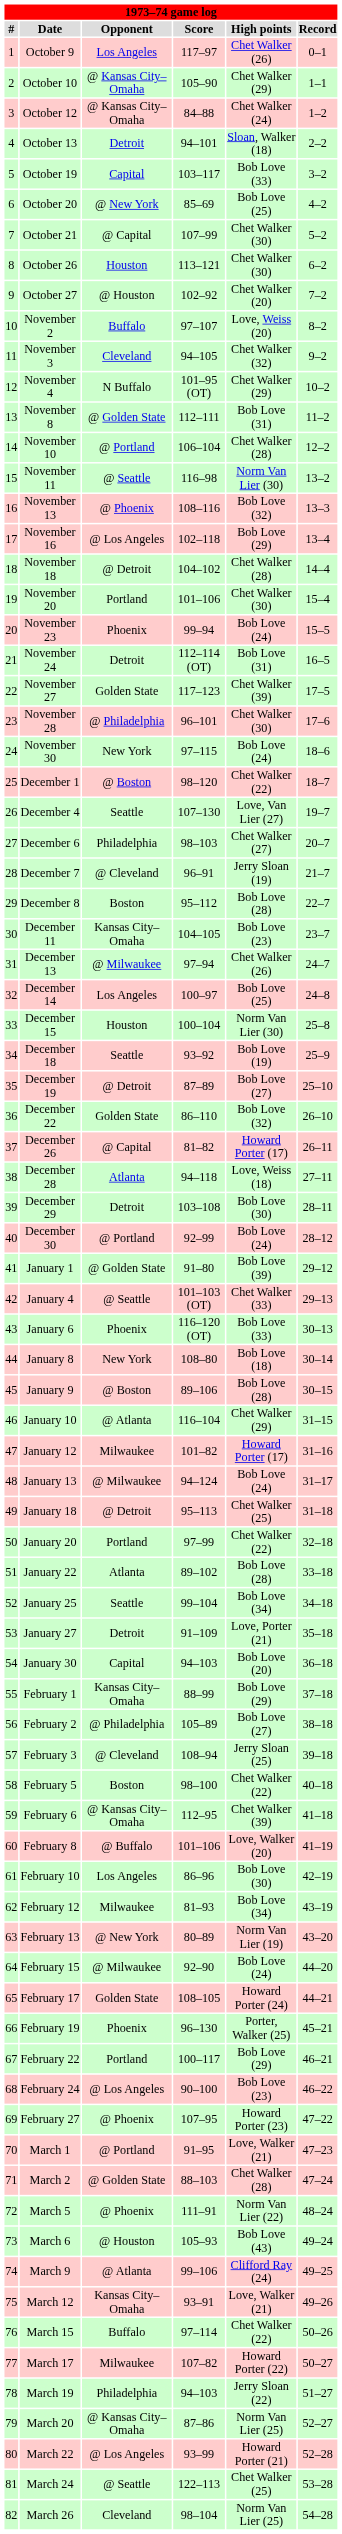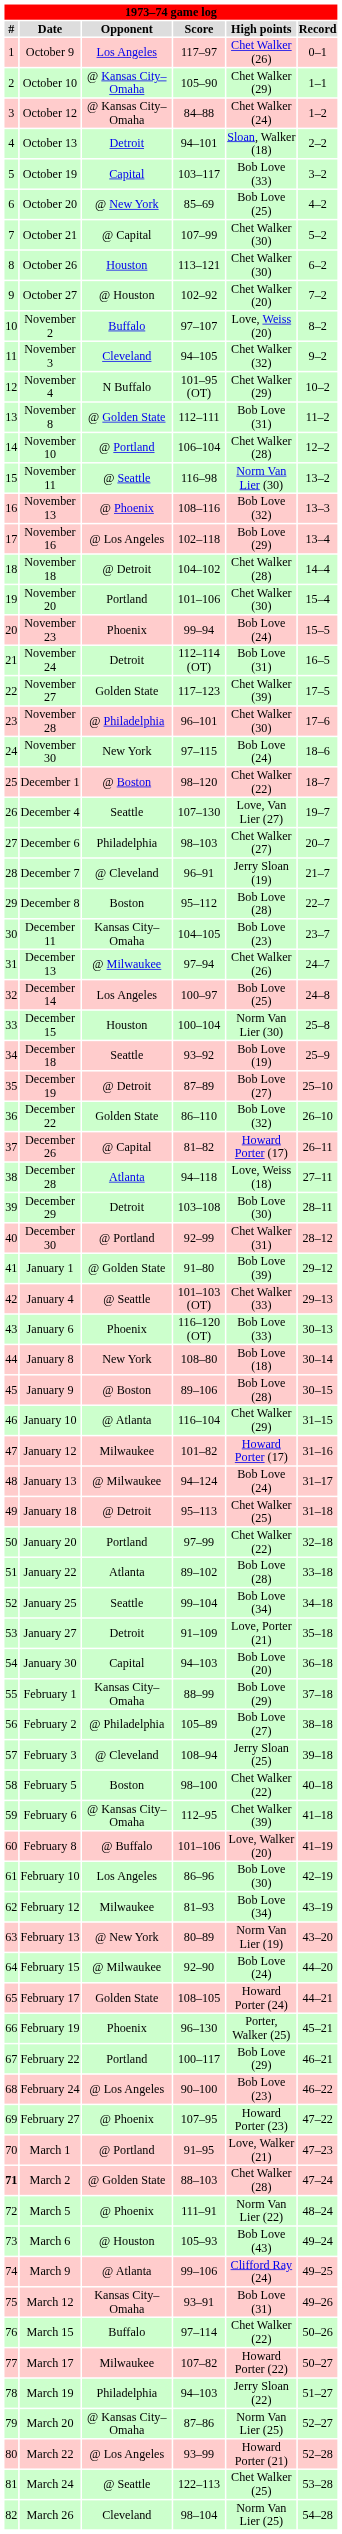December 30 | High points: Bob Love (24) -> Chet Walker (31)
March 2 | #: normal -> bold
March 12 | High points: Love, Walker (21) -> Bob Love (31)
